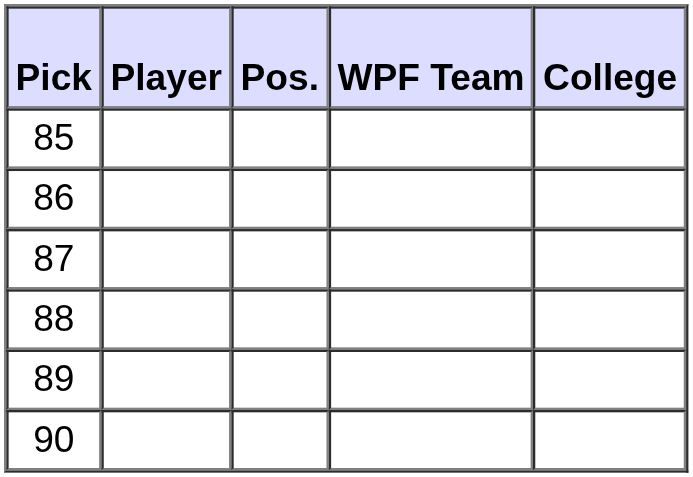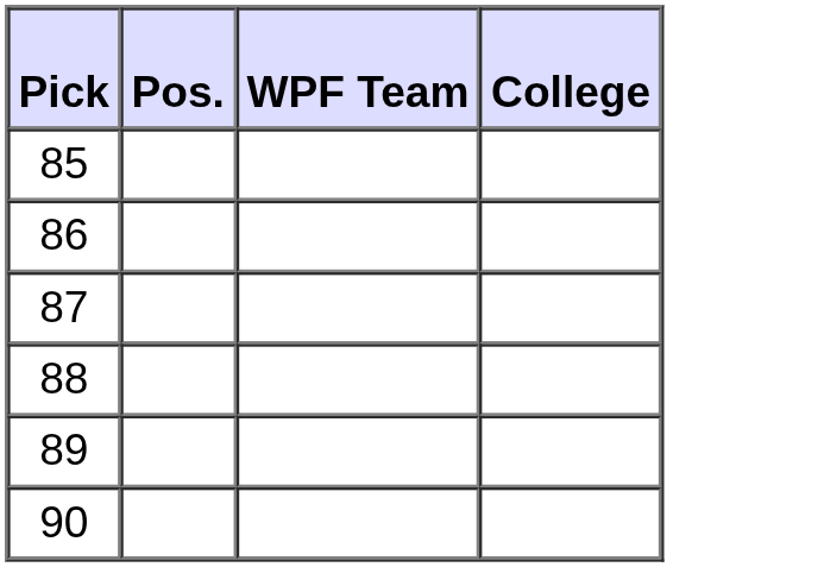- column: Player
